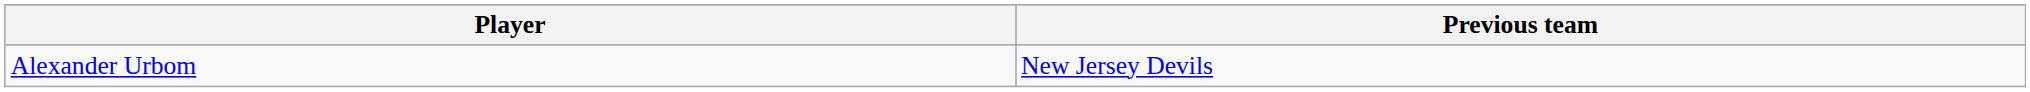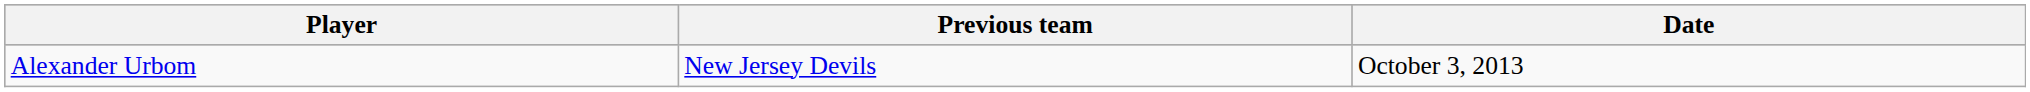+ column: Date | October 3, 2013
